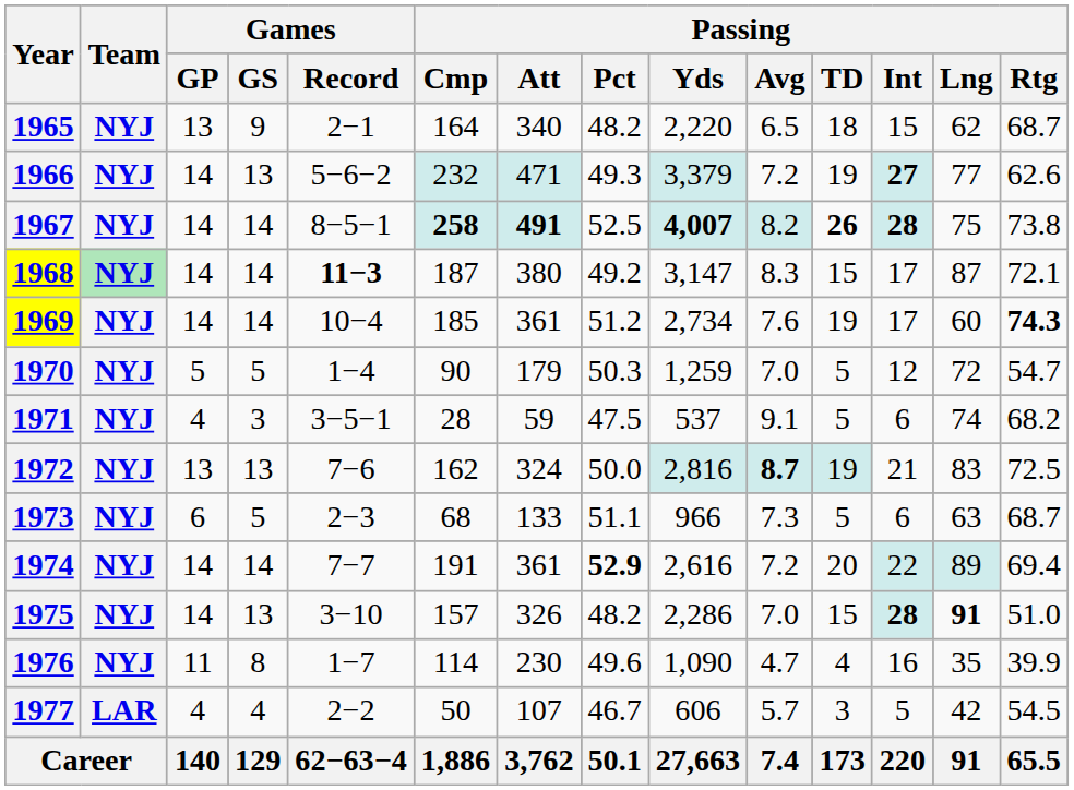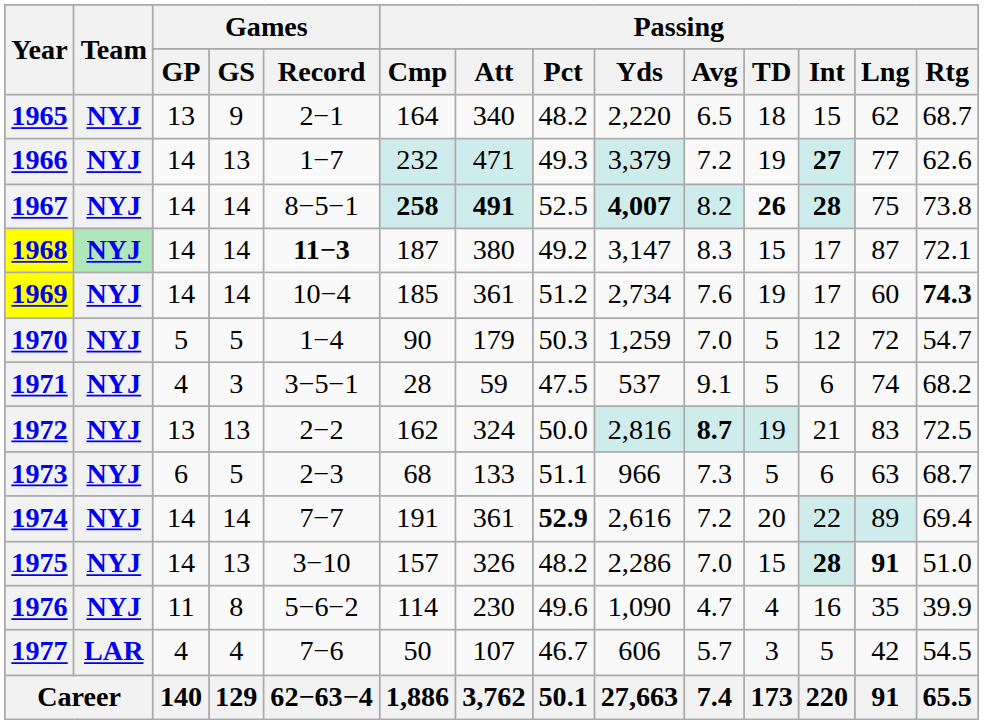1966 | Games / Record: 5−6−2 -> 1−7
1972 | Games / Record: 7−6 -> 2−2
1976 | Games / Record: 1−7 -> 5−6−2
1977 | Games / Record: 2−2 -> 7−6
